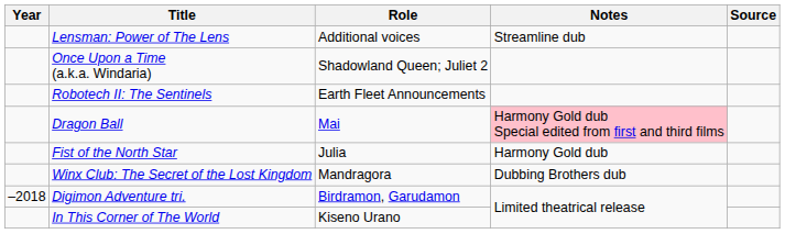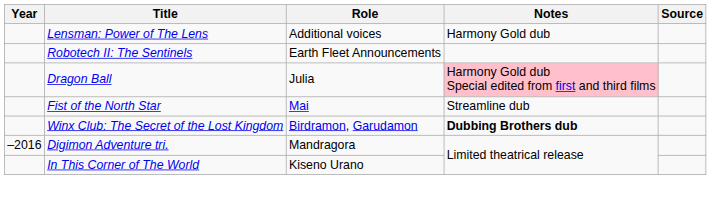Lensman: Power of The Lens | Notes: Streamline dub -> Harmony Gold dub
- row: Once Upon a Time (a.k.a. Windaria) | Shadowland Queen; Juliet 2
Dragon Ball | Role: Mai -> Julia
Fist of the North Star | Role: Julia -> Mai
Fist of the North Star | Notes: Harmony Gold dub -> Streamline dub
Winx Club: The Secret of the Lost Kingdom | Role: Mandragora -> Birdramon, Garudamon
Winx Club: The Secret of the Lost Kingdom | Notes: normal -> bold
Digimon Adventure tri. | Year: –2018 -> –2016
Digimon Adventure tri. | Role: Birdramon, Garudamon -> Mandragora
